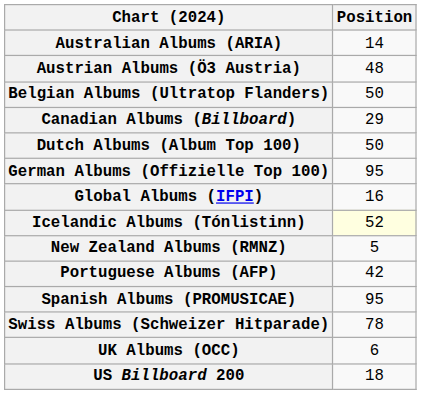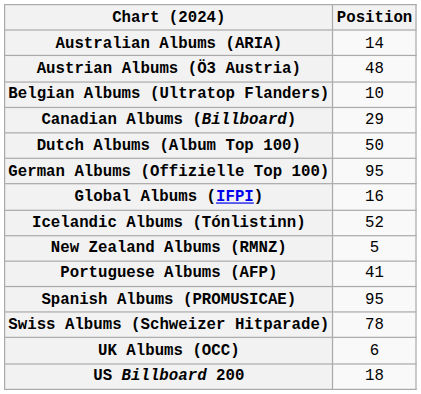Belgian Albums (Ultratop Flanders) | Position: 50 -> 10
Icelandic Albums (Tónlistinn) | Position: lightyellow background -> no background
Portuguese Albums (AFP) | Position: 42 -> 41
